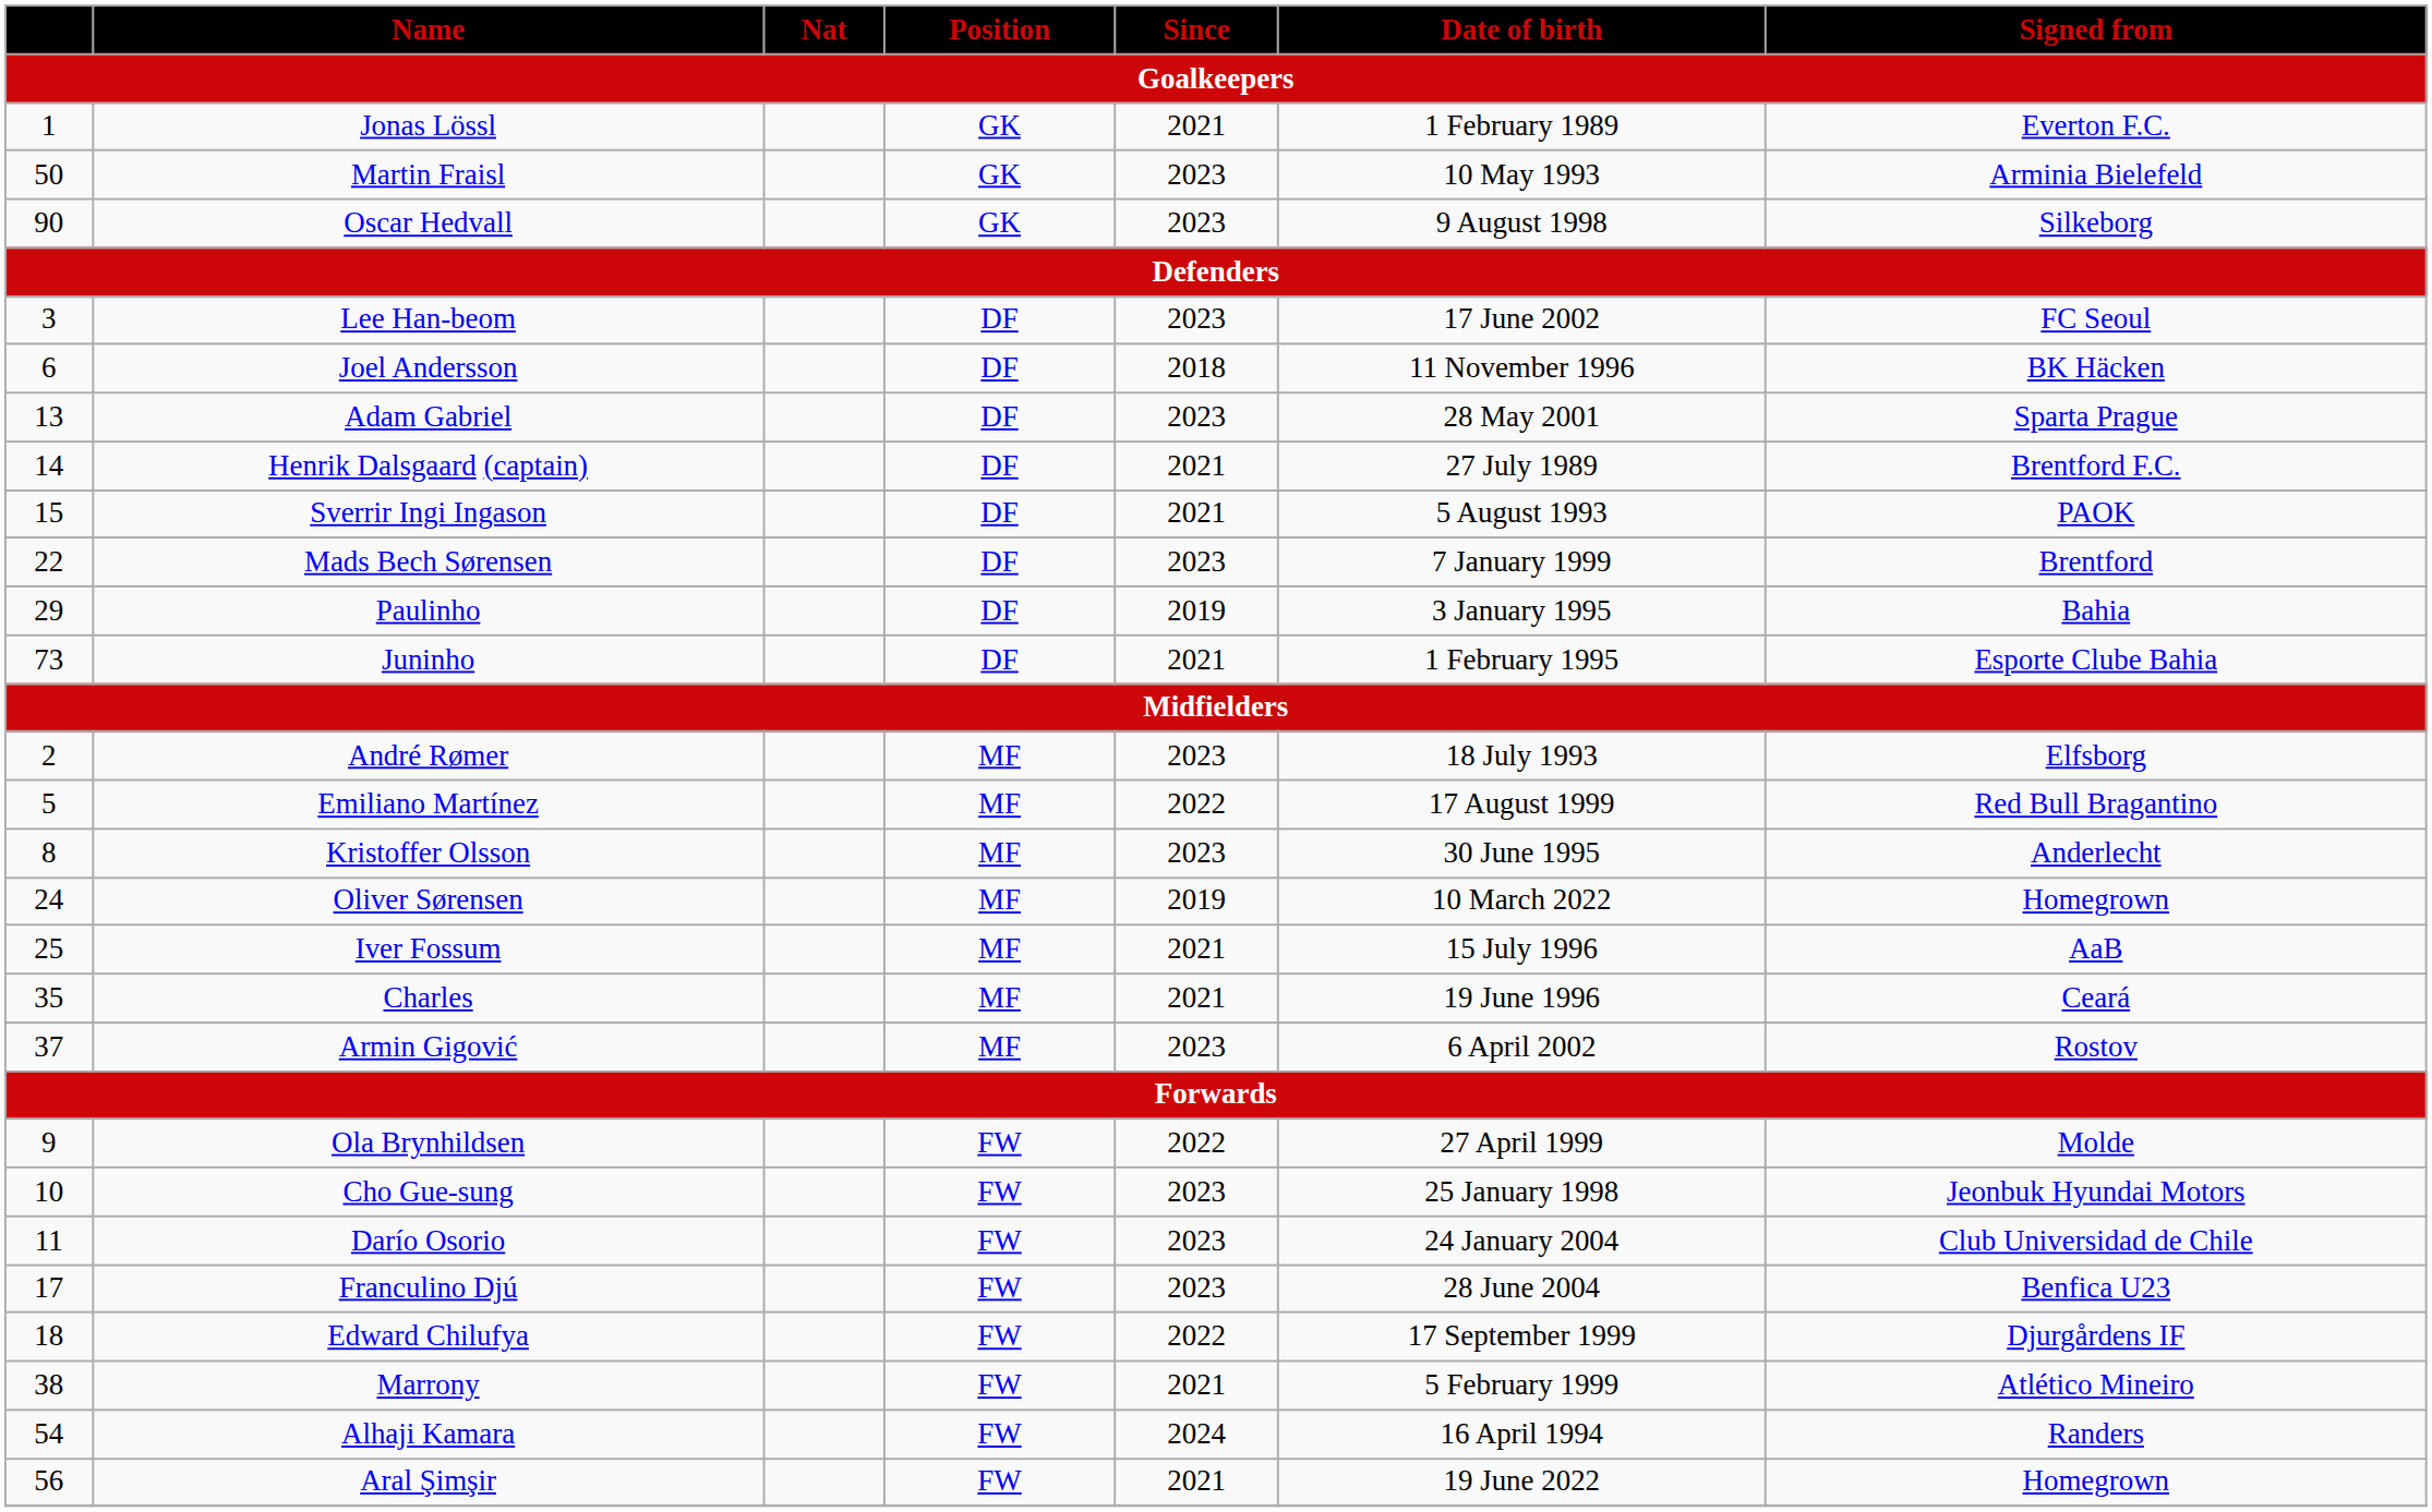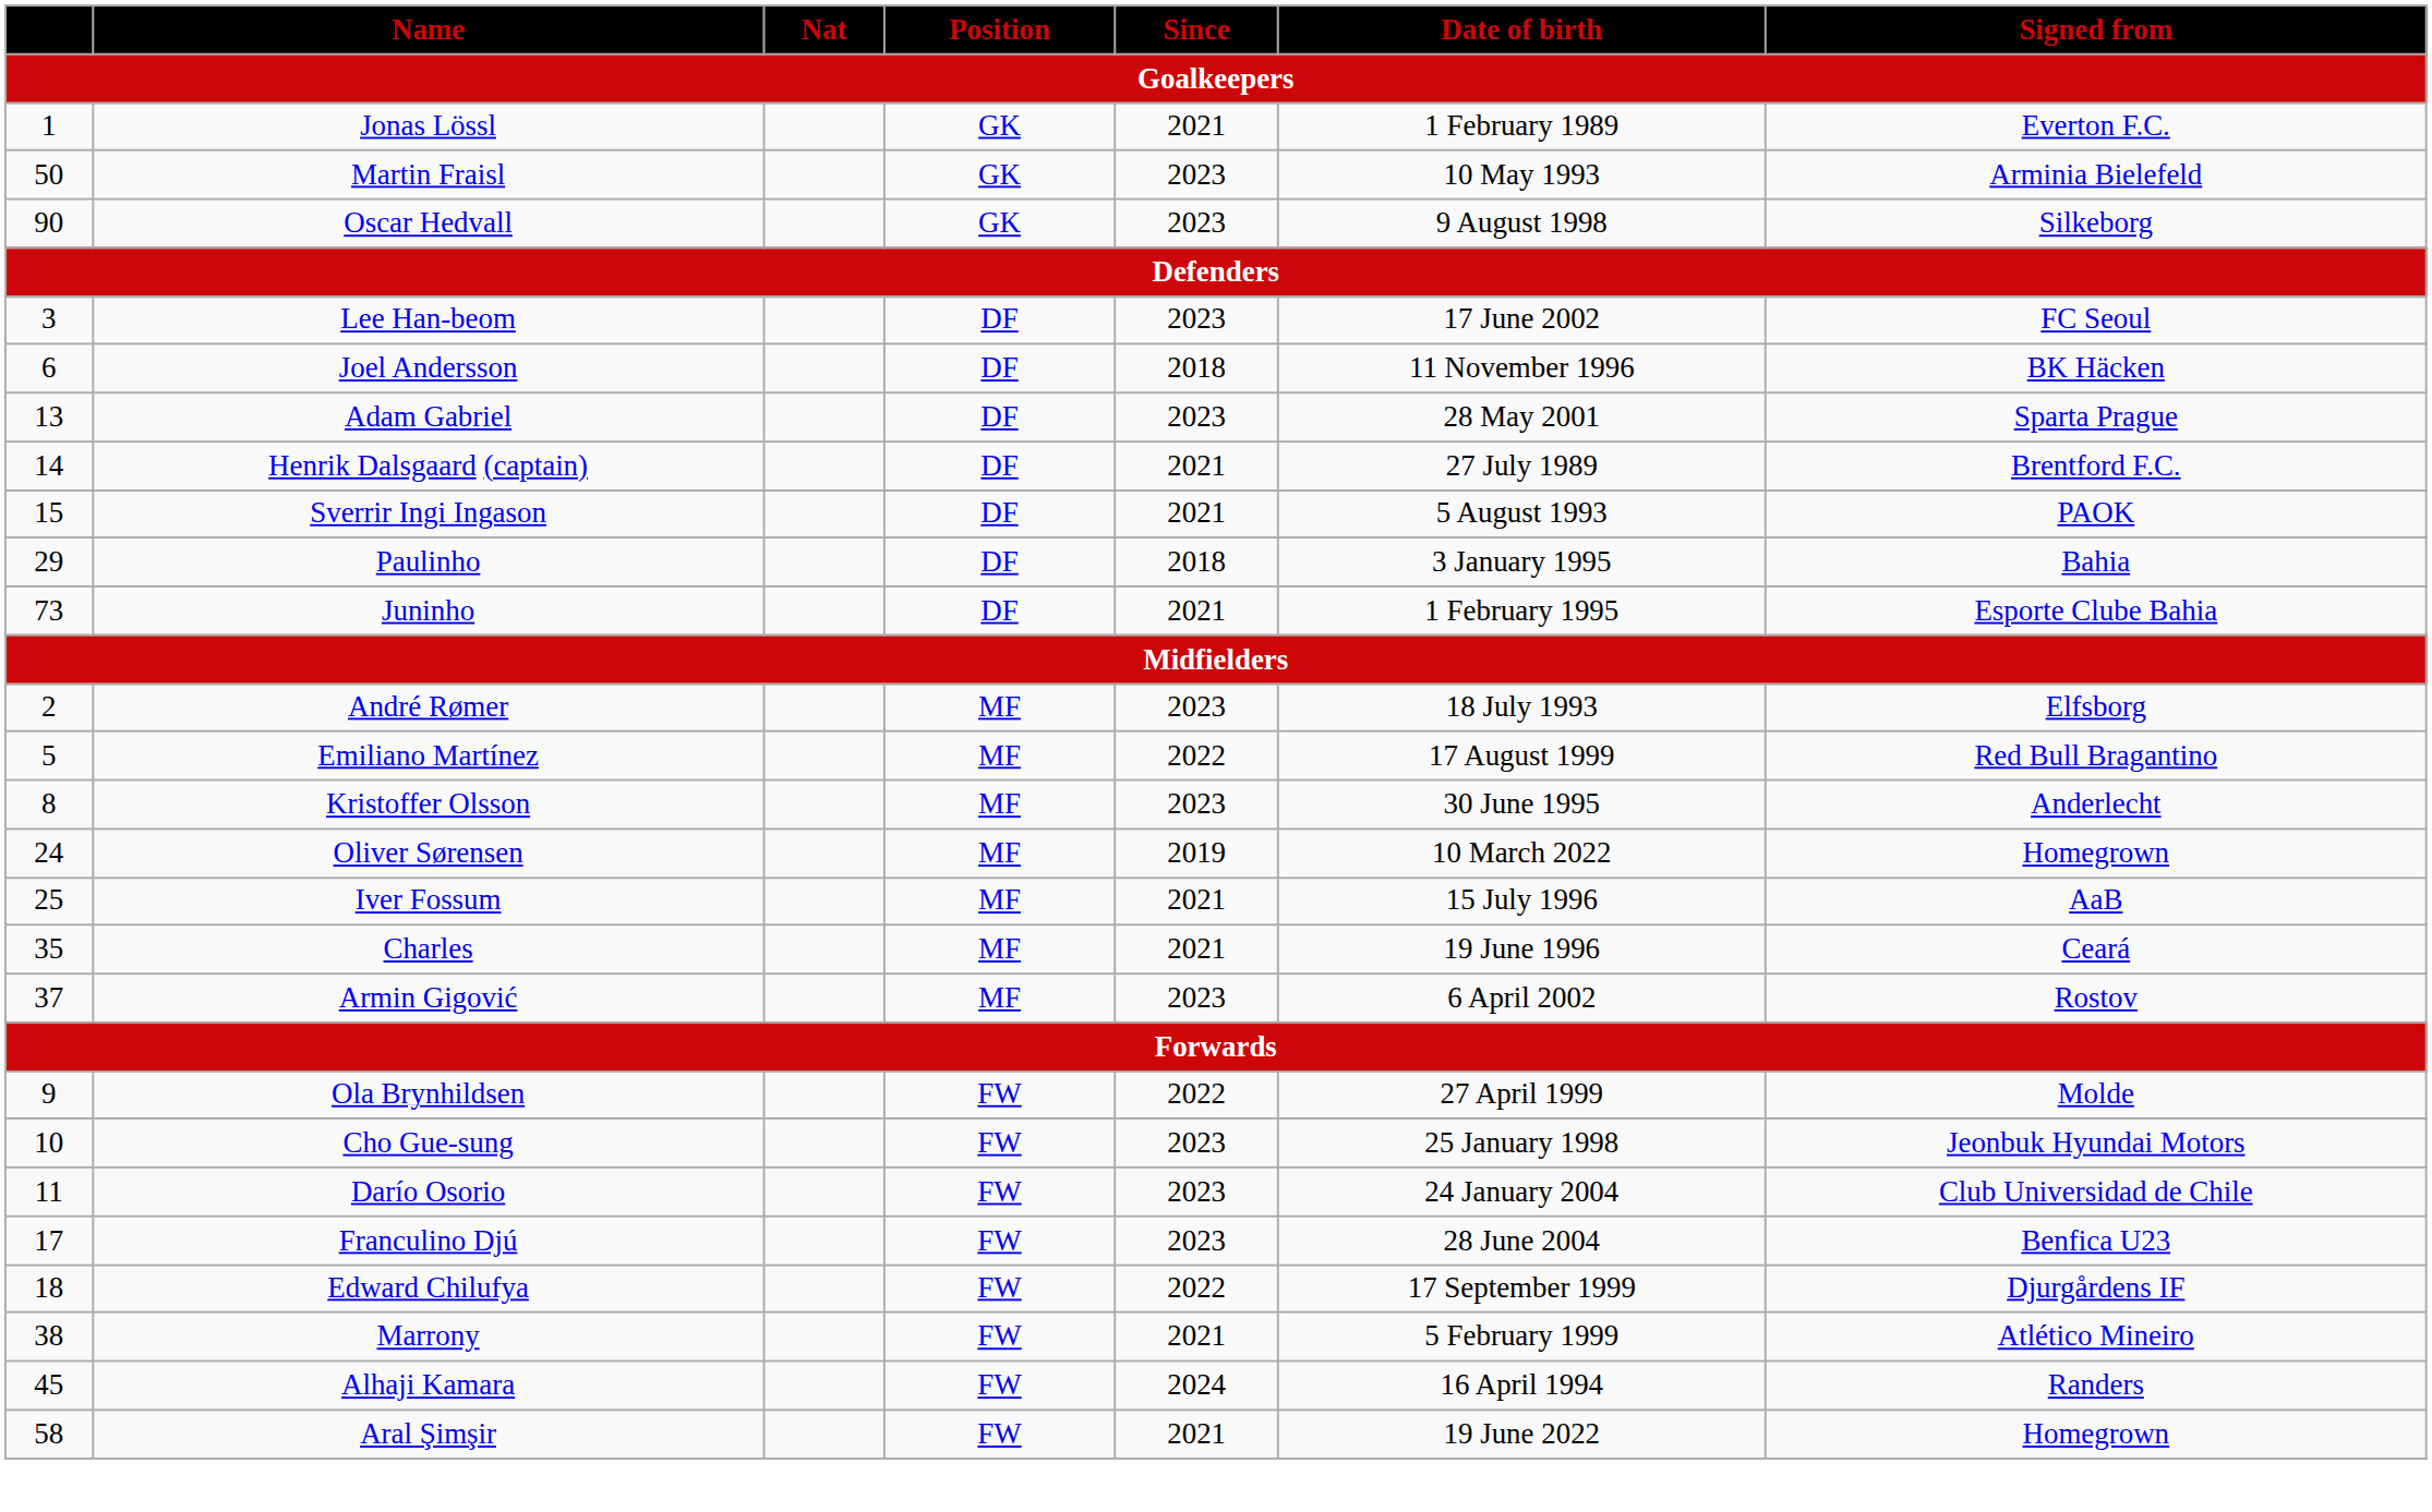- row: 22 | Mads Bech Sørensen | DF | 2023 | 7 January 1999 | Brentford
Paulinho | Since: 2019 -> 2018
Alhaji Kamara | column 1: 54 -> 45
Aral Şimşir | column 1: 56 -> 58
